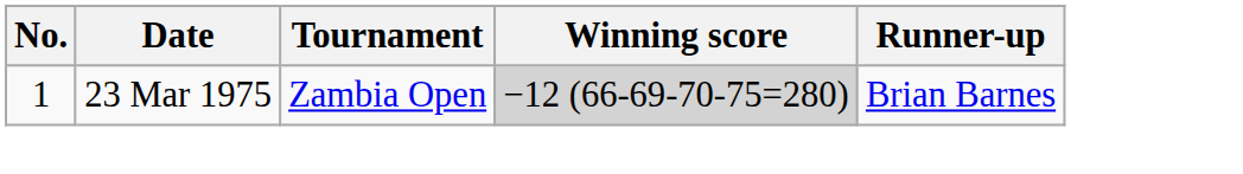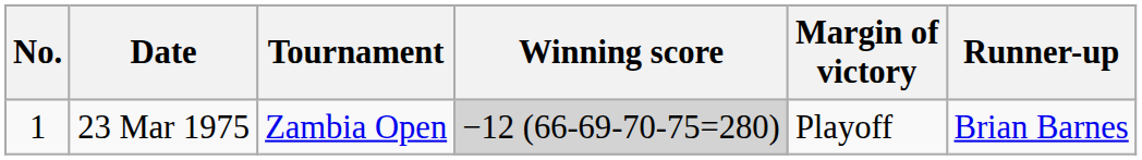+ column: Margin of victory | Playoff
